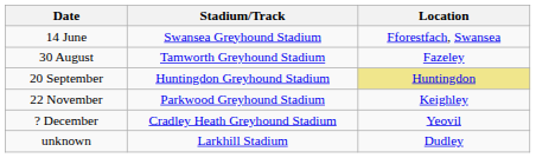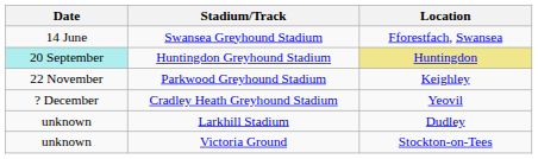- row: 30 August | Tamworth Greyhound Stadium | Fazeley
Huntingdon Greyhound Stadium | Date: no background -> paleturquoise background
+ row: unknown | Victoria Ground | Stockton-on-Tees
